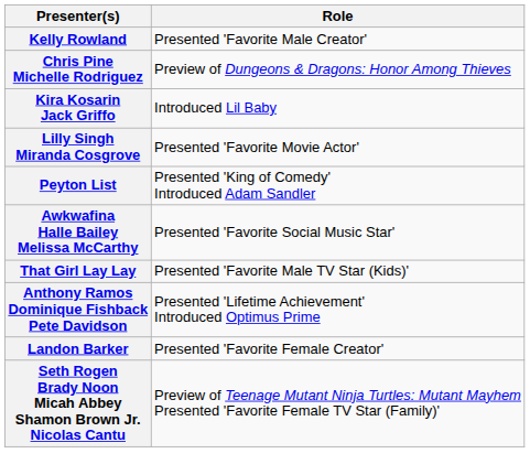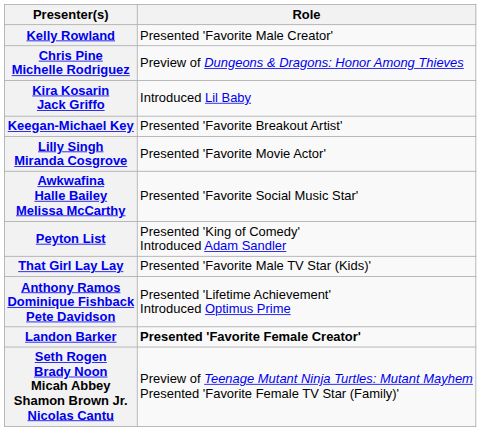+ row: Keegan-Michael Key | Presented 'Favorite Breakout Artist'
rows swapped: Peyton List <-> Awkwafina Halle Bailey Melissa McCarthy
Landon Barker | Role: normal -> bold
